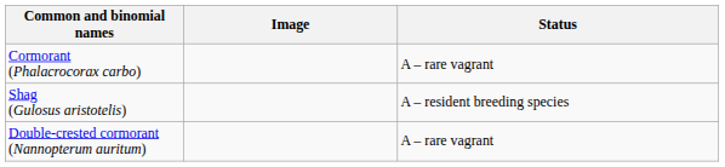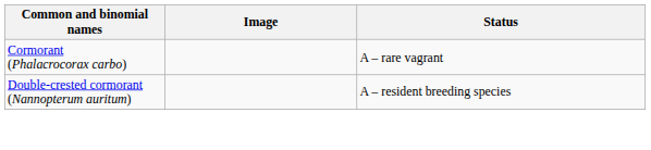- row: Shag (Gulosus aristotelis) | A – resident breeding species
Double-crested cormorant (Nannopterum auritum) | Status: A – rare vagrant -> A – resident breeding species
